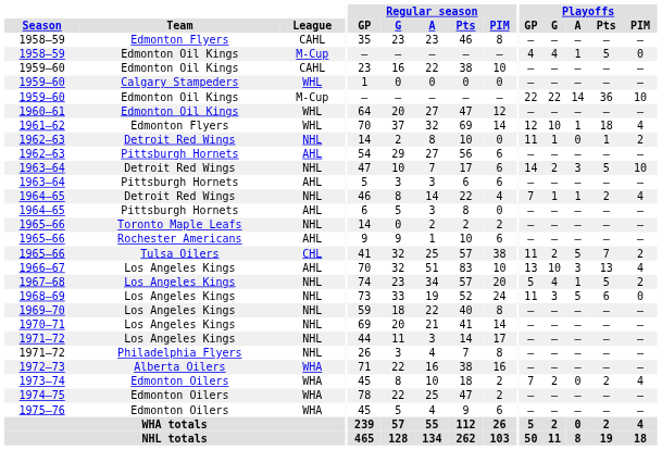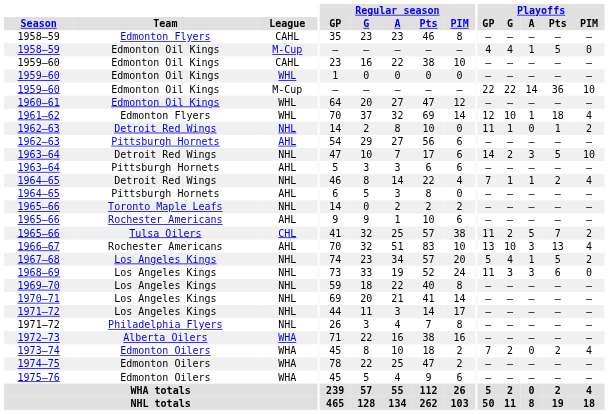1959–60 / WHL | Team: Calgary Stampeders -> Edmonton Oil Kings
1966–67 | Team: Los Angeles Kings -> Rochester Americans
1968–69 | Playoffs / A: 5 -> 3
